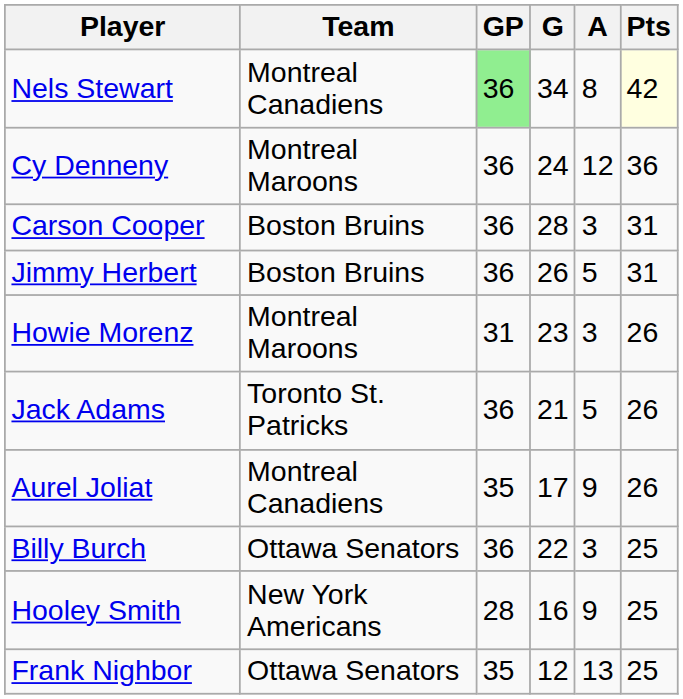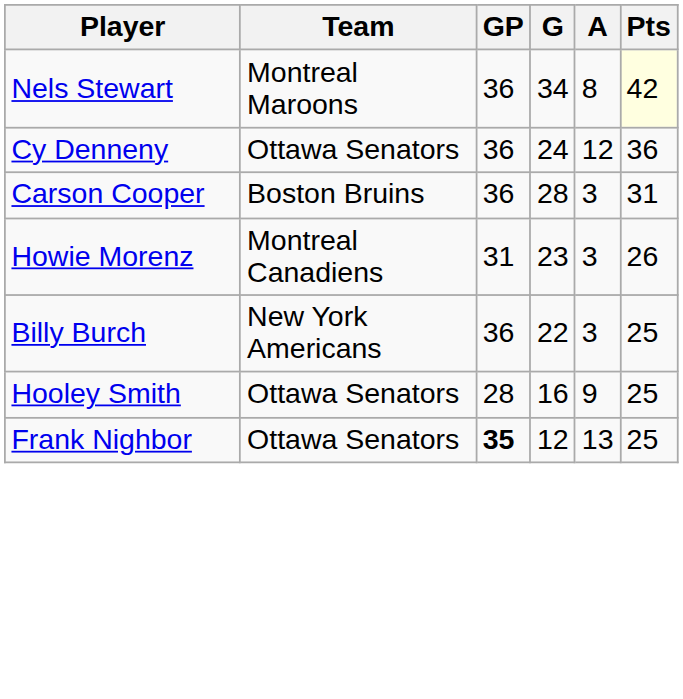Nels Stewart | Team: Montreal Canadiens -> Montreal Maroons
Nels Stewart | GP: lightgreen background -> no background
Cy Denneny | Team: Montreal Maroons -> Ottawa Senators
- row: Jimmy Herbert | Boston Bruins | 36 | 26 | 5 | 31
Howie Morenz | Team: Montreal Maroons -> Montreal Canadiens
- row: Jack Adams | Toronto St. Patricks | 36 | 21 | 5 | 26
- row: Aurel Joliat | Montreal Canadiens | 35 | 17 | 9 | 26
Billy Burch | Team: Ottawa Senators -> New York Americans
Hooley Smith | Team: New York Americans -> Ottawa Senators
Frank Nighbor | GP: normal -> bold
